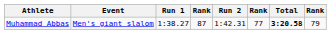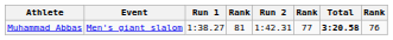Muhammad Abbas | column 4: 87 -> 81
Muhammad Abbas | column 8: 79 -> 76
